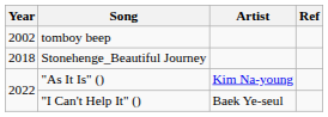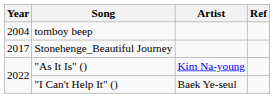tomboy beep | Year: 2002 -> 2004
Stonehenge_Beautiful Journey | Year: 2018 -> 2017
